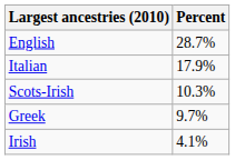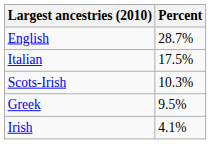Italian | Percent: 17.9% -> 17.5%
Greek | Percent: 9.7% -> 9.5%
